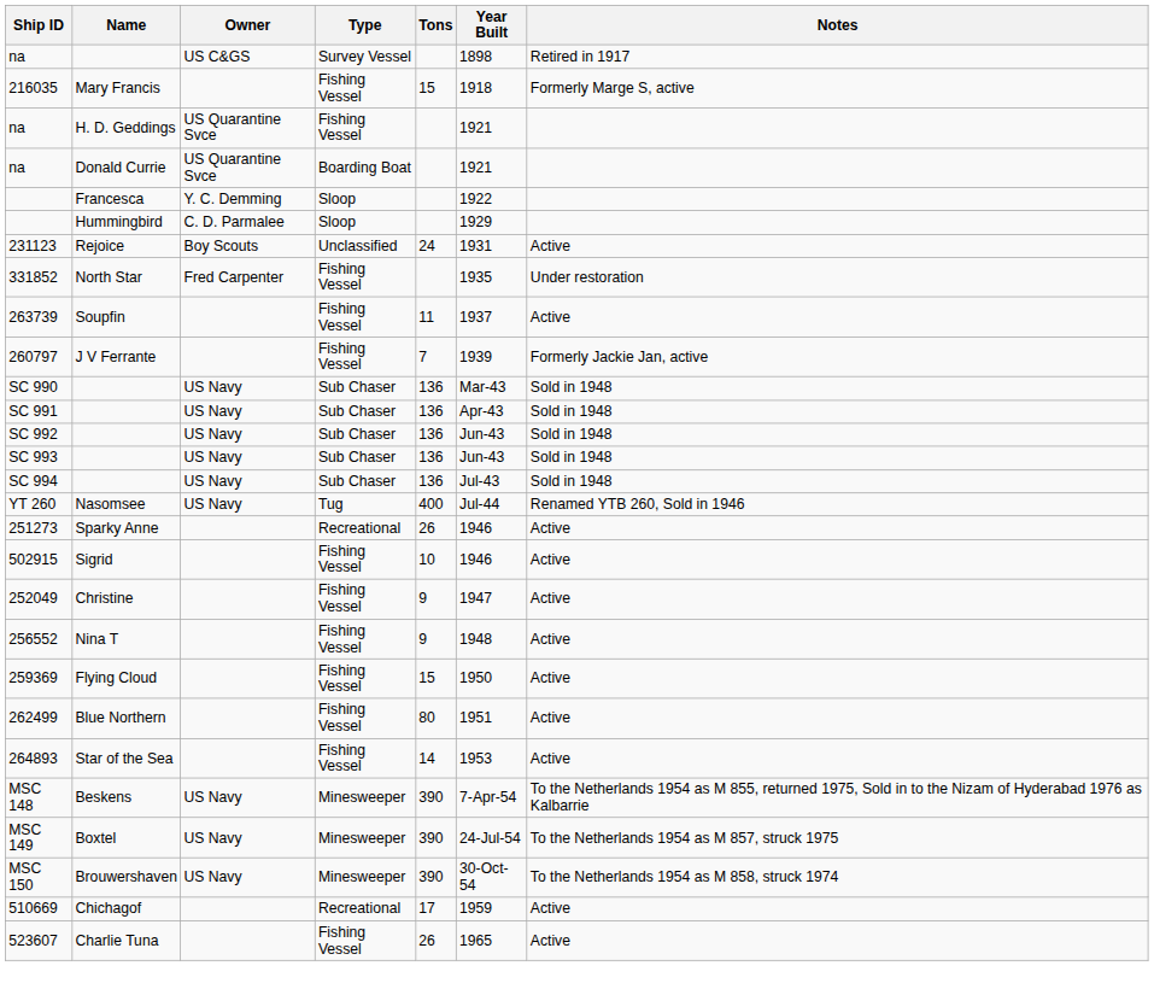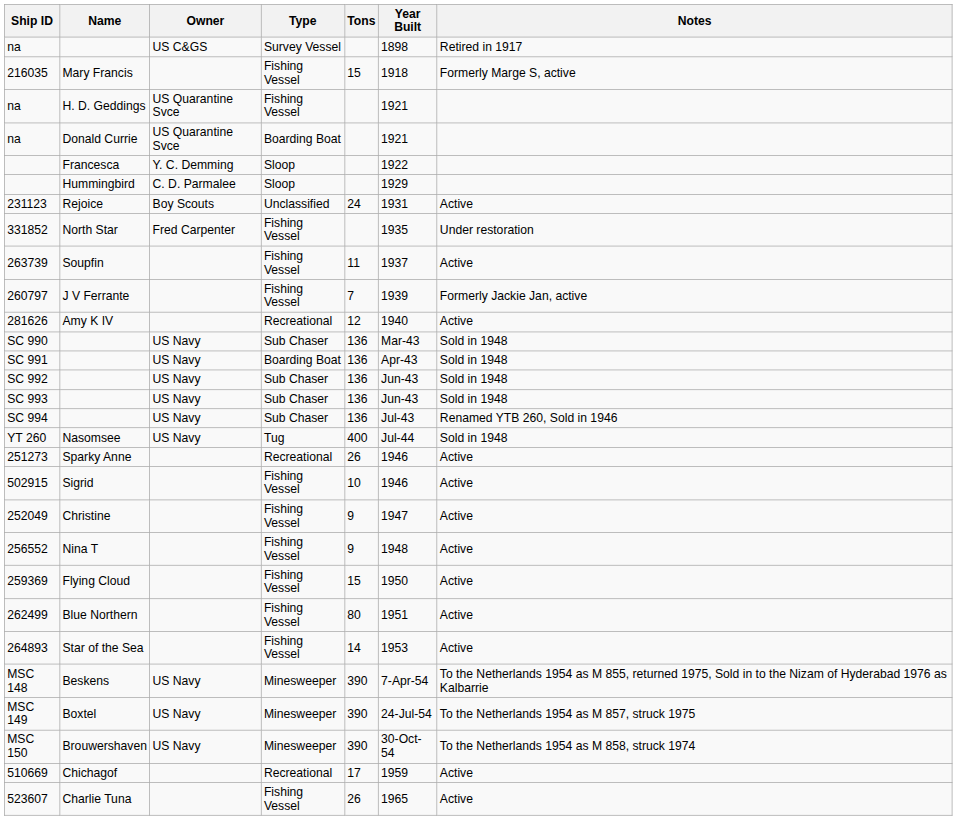+ row: 281626 | Amy K IV | Recreational | 12 | 1940 | Active
SC 991 | Type: Sub Chaser -> Boarding Boat
SC 994 | Notes: Sold in 1948 -> Renamed YTB 260, Sold in 1946
YT 260 | Notes: Renamed YTB 260, Sold in 1946 -> Sold in 1948
